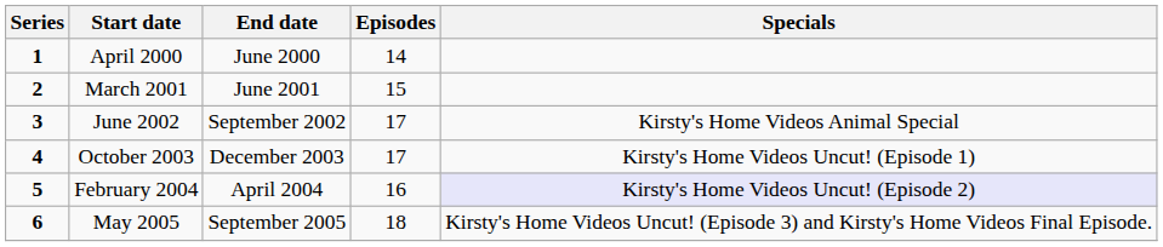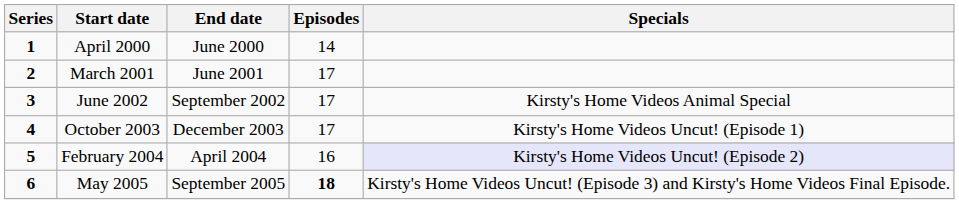March 2001 | Episodes: 15 -> 17
May 2005 | Episodes: normal -> bold
